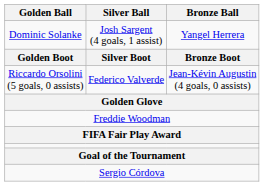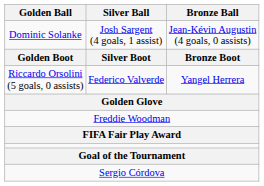Dominic Solanke | Bronze Ball: Yangel Herrera -> Jean-Kévin Augustin (4 goals, 0 assists)
Riccardo Orsolini (5 goals, 0 assists) | Bronze Ball: Jean-Kévin Augustin (4 goals, 0 assists) -> Yangel Herrera
